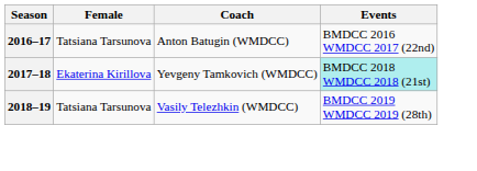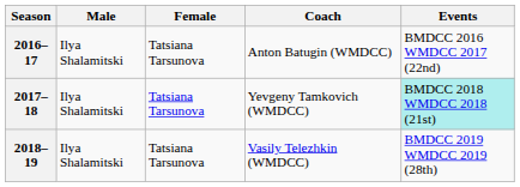+ column: Male | Ilya Shalamitski | Ilya Shalamitski | Ilya Shalamitski
2017–18 | Female: Ekaterina Kirillova -> Tatsiana Tarsunova
